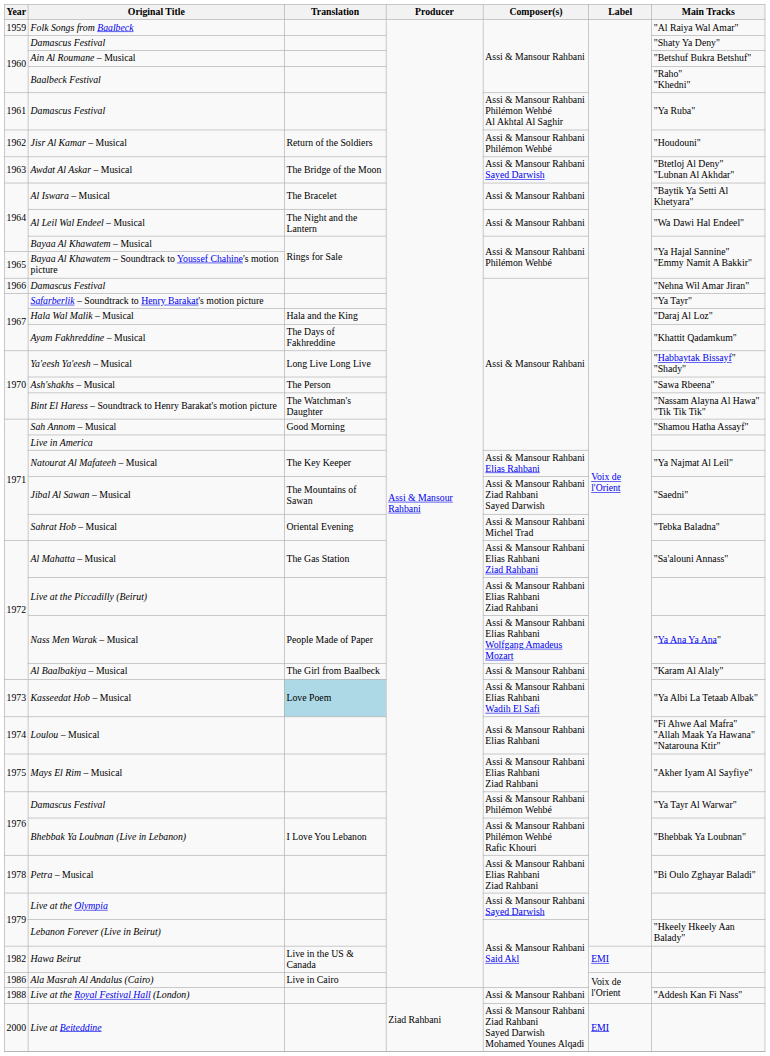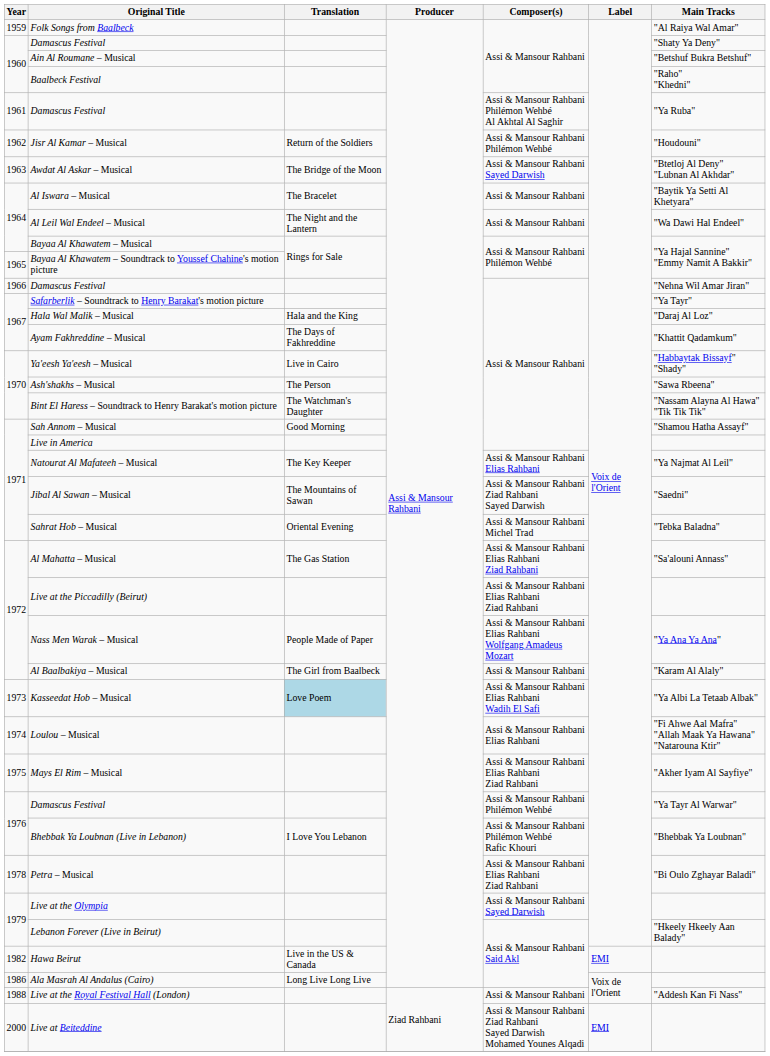Ya'eesh Ya'eesh – Musical | Translation: Long Live Long Live -> Live in Cairo
Ala Masrah Al Andalus (Cairo) | Translation: Live in Cairo -> Long Live Long Live
